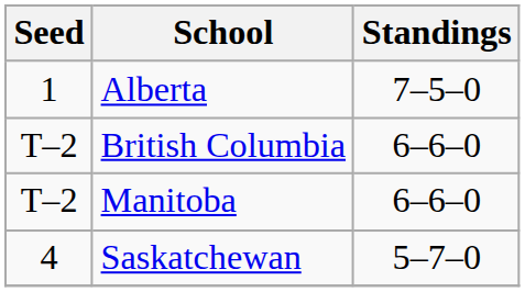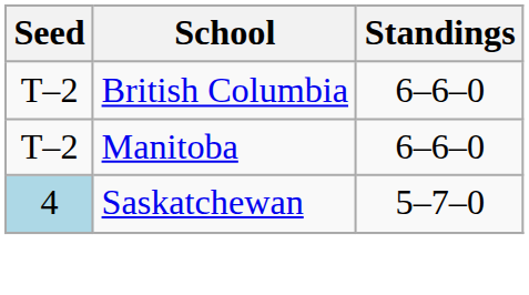- row: 1 | Alberta | 7–5–0
Saskatchewan | Seed: no background -> lightblue background
